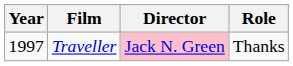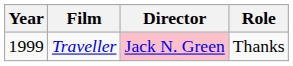Traveller | Year: 1997 -> 1999
